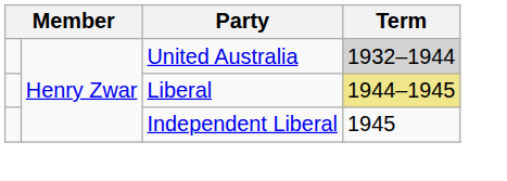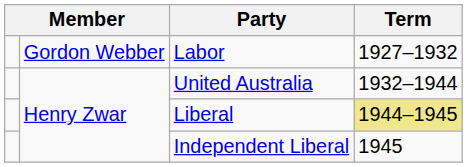+ row: Gordon Webber | Labor | 1927–1932
United Australia | Term: lightgrey background -> no background
